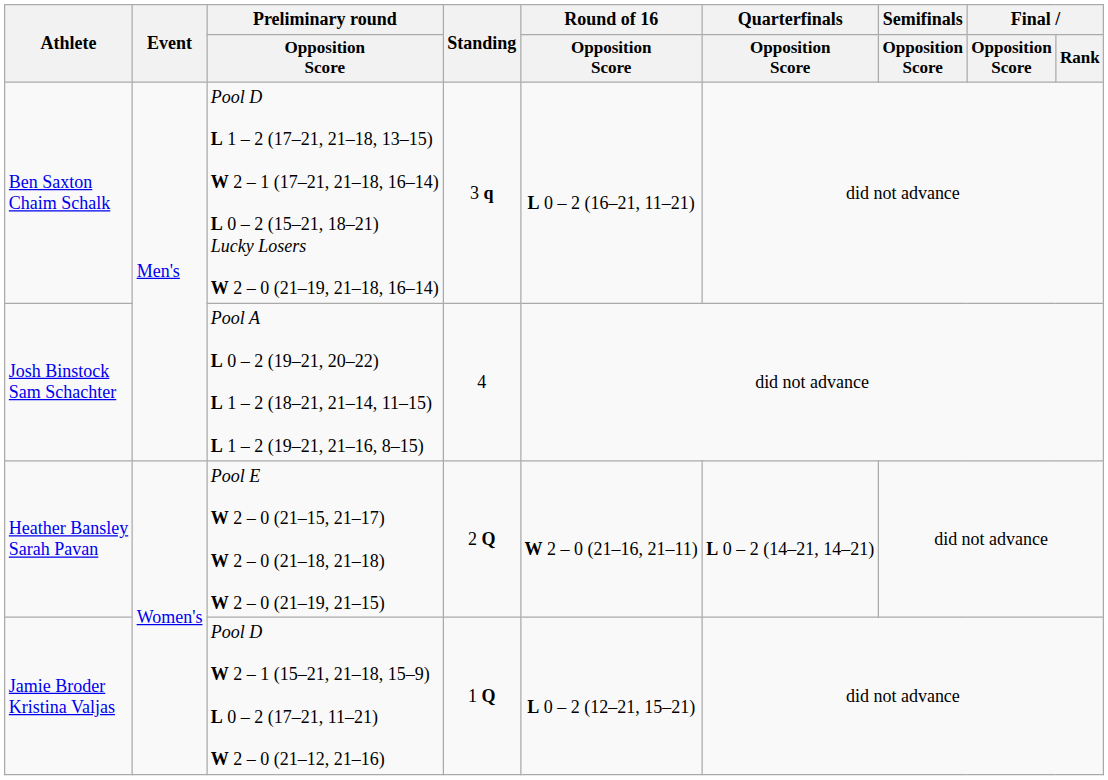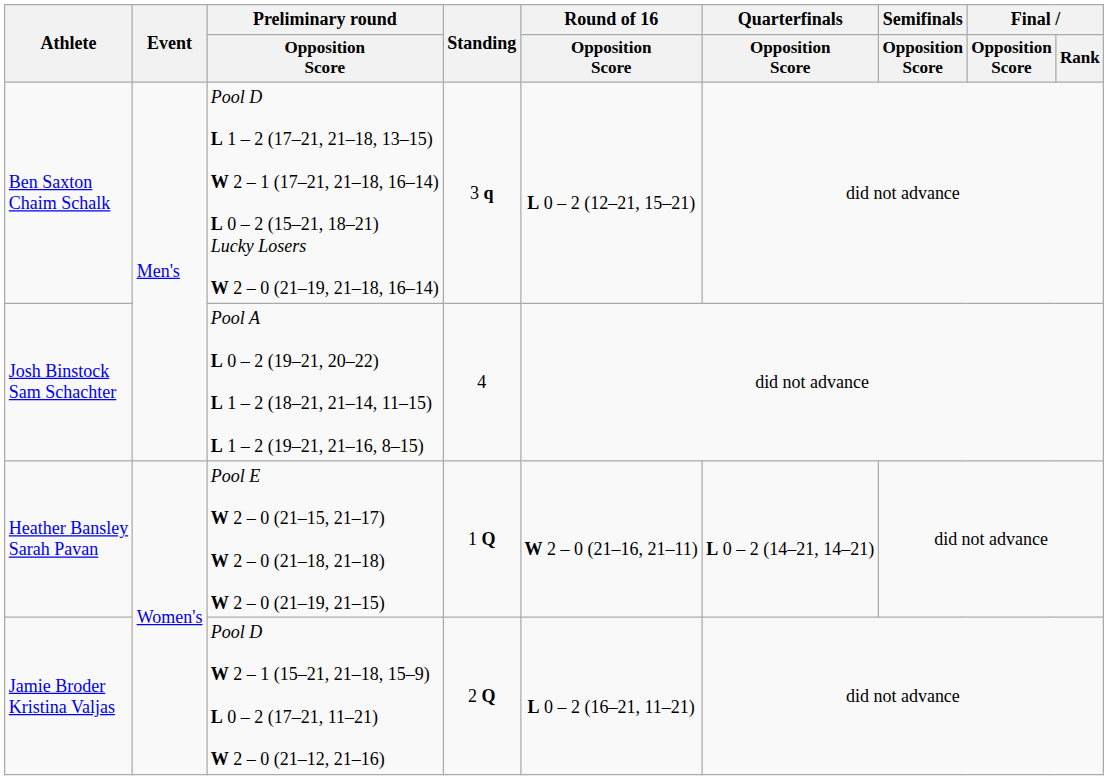Ben Saxton Chaim Schalk | Round of 16 / Opposition Score: L 0 – 2 (16–21, 11–21) -> L 0 – 2 (12–21, 15–21)
Heather Bansley Sarah Pavan | Standing: 2 Q -> 1 Q
Jamie Broder Kristina Valjas | Standing: 1 Q -> 2 Q
Jamie Broder Kristina Valjas | Round of 16 / Opposition Score: L 0 – 2 (12–21, 15–21) -> L 0 – 2 (16–21, 11–21)
